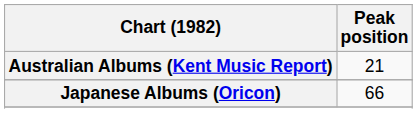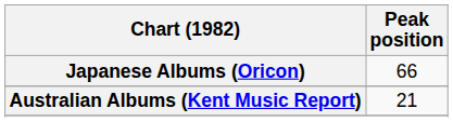rows swapped: Australian Albums (Kent Music Report) <-> Japanese Albums (Oricon)
